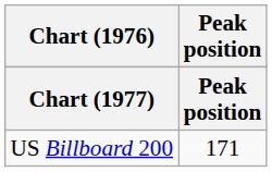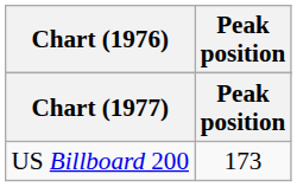US Billboard 200 | Peak position: 171 -> 173
